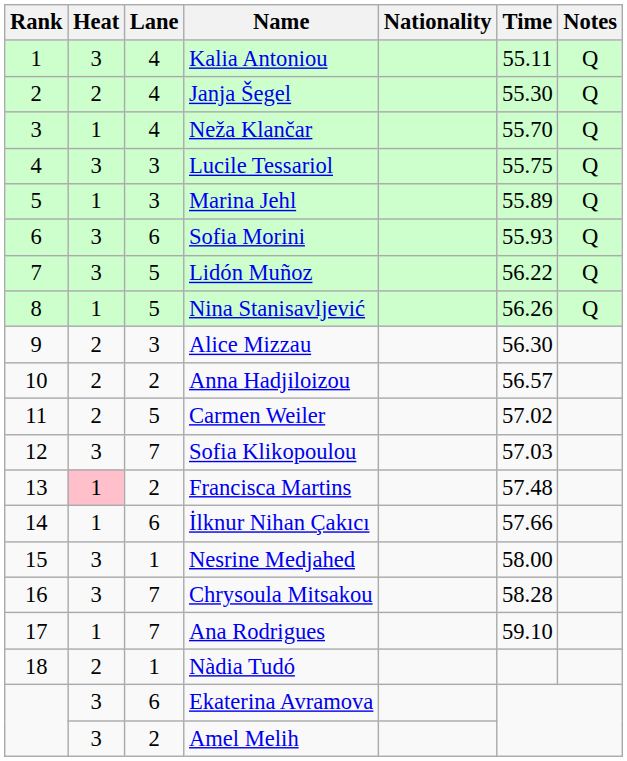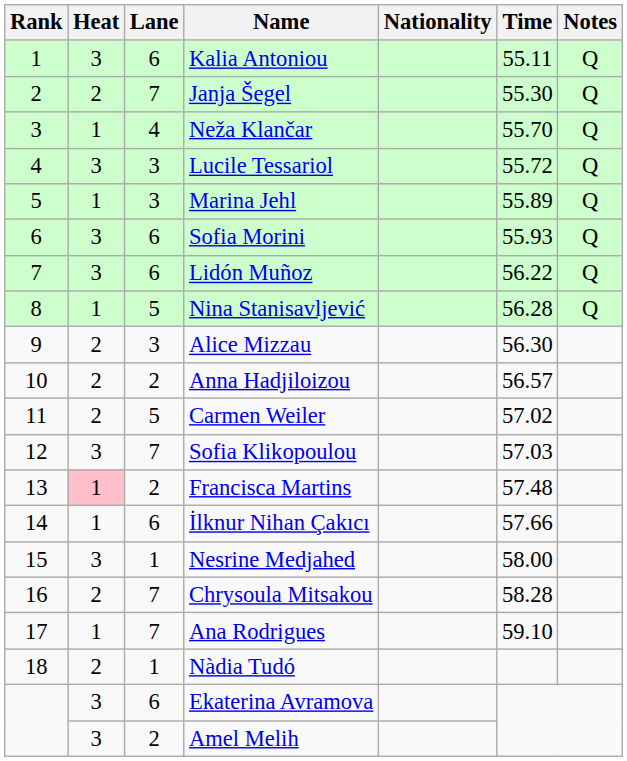Kalia Antoniou | Lane: 4 -> 6
Janja Šegel | Lane: 4 -> 7
Lucile Tessariol | Time: 55.75 -> 55.72
Lidón Muñoz | Lane: 5 -> 6
Nina Stanisavljević | Time: 56.26 -> 56.28
Chrysoula Mitsakou | Heat: 3 -> 2
